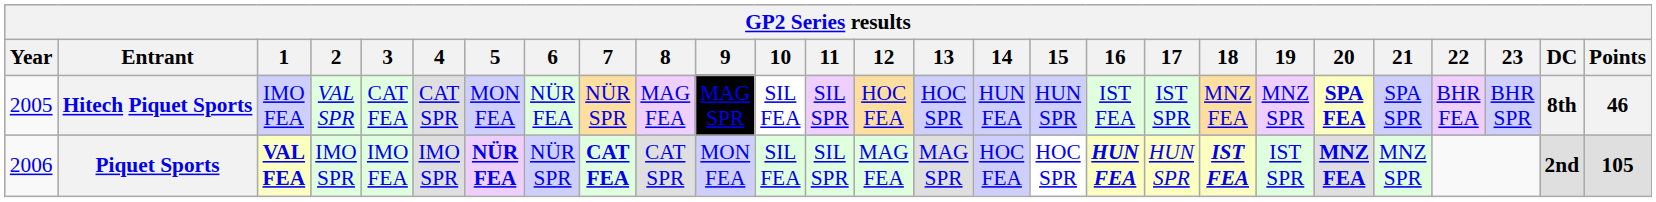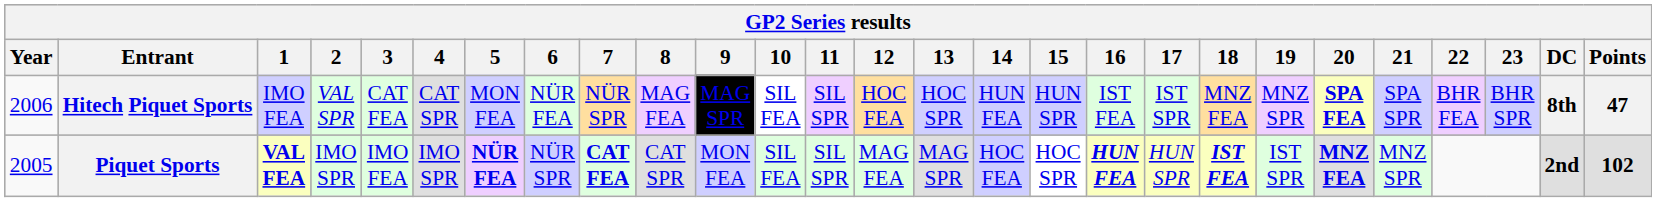Hitech Piquet Sports | Year: 2005 -> 2006
Hitech Piquet Sports | Points: 46 -> 47
Piquet Sports | Year: 2006 -> 2005
Piquet Sports | Points: 105 -> 102
